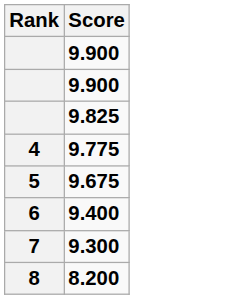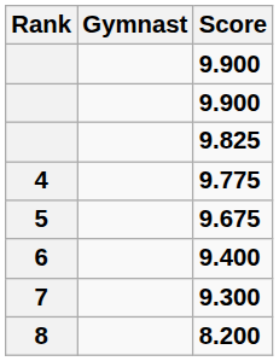+ column: Gymnast
